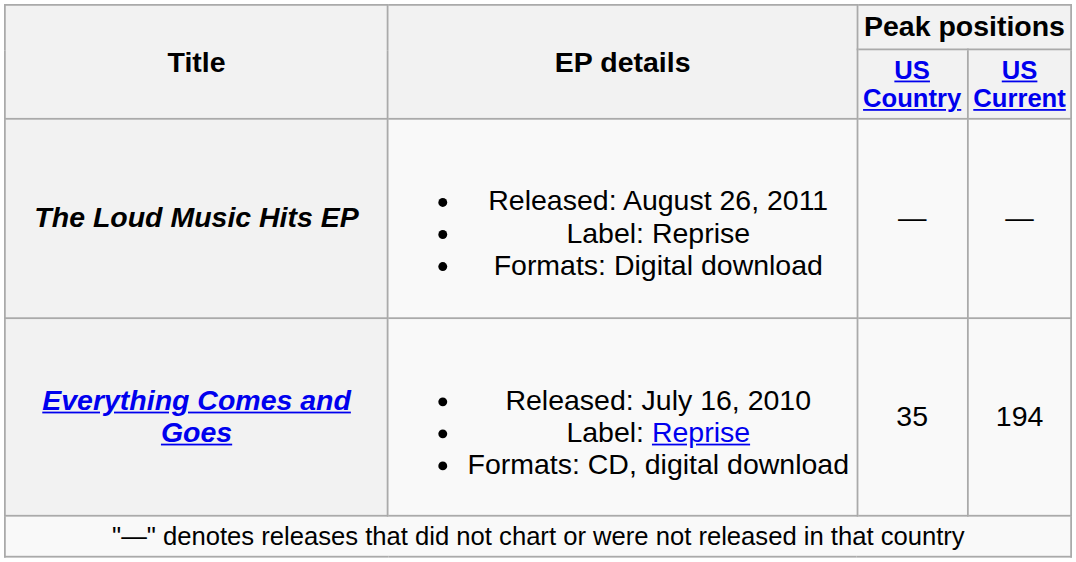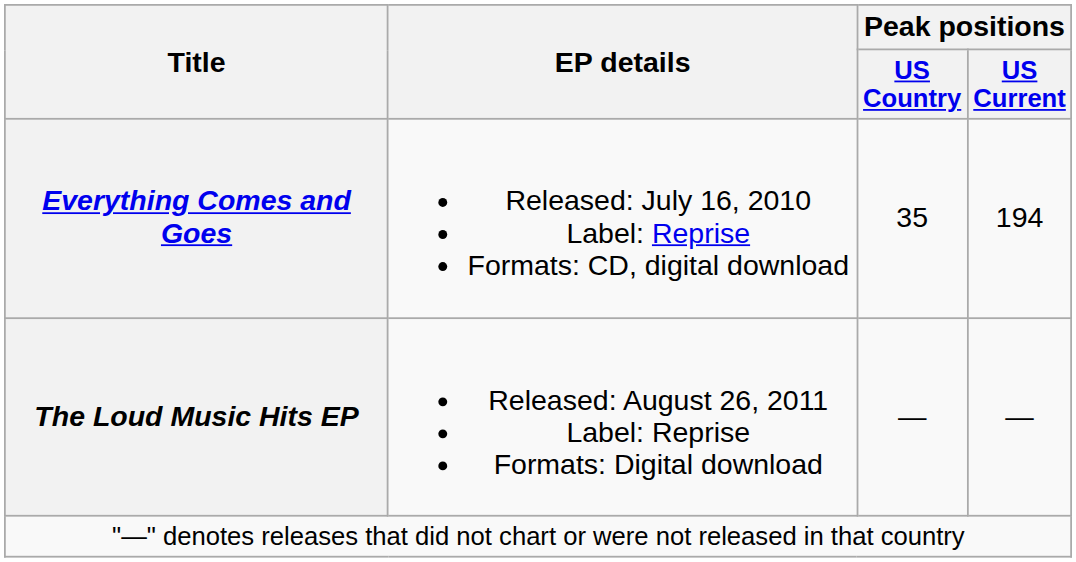rows swapped: Everything Comes and Goes <-> The Loud Music Hits EP
